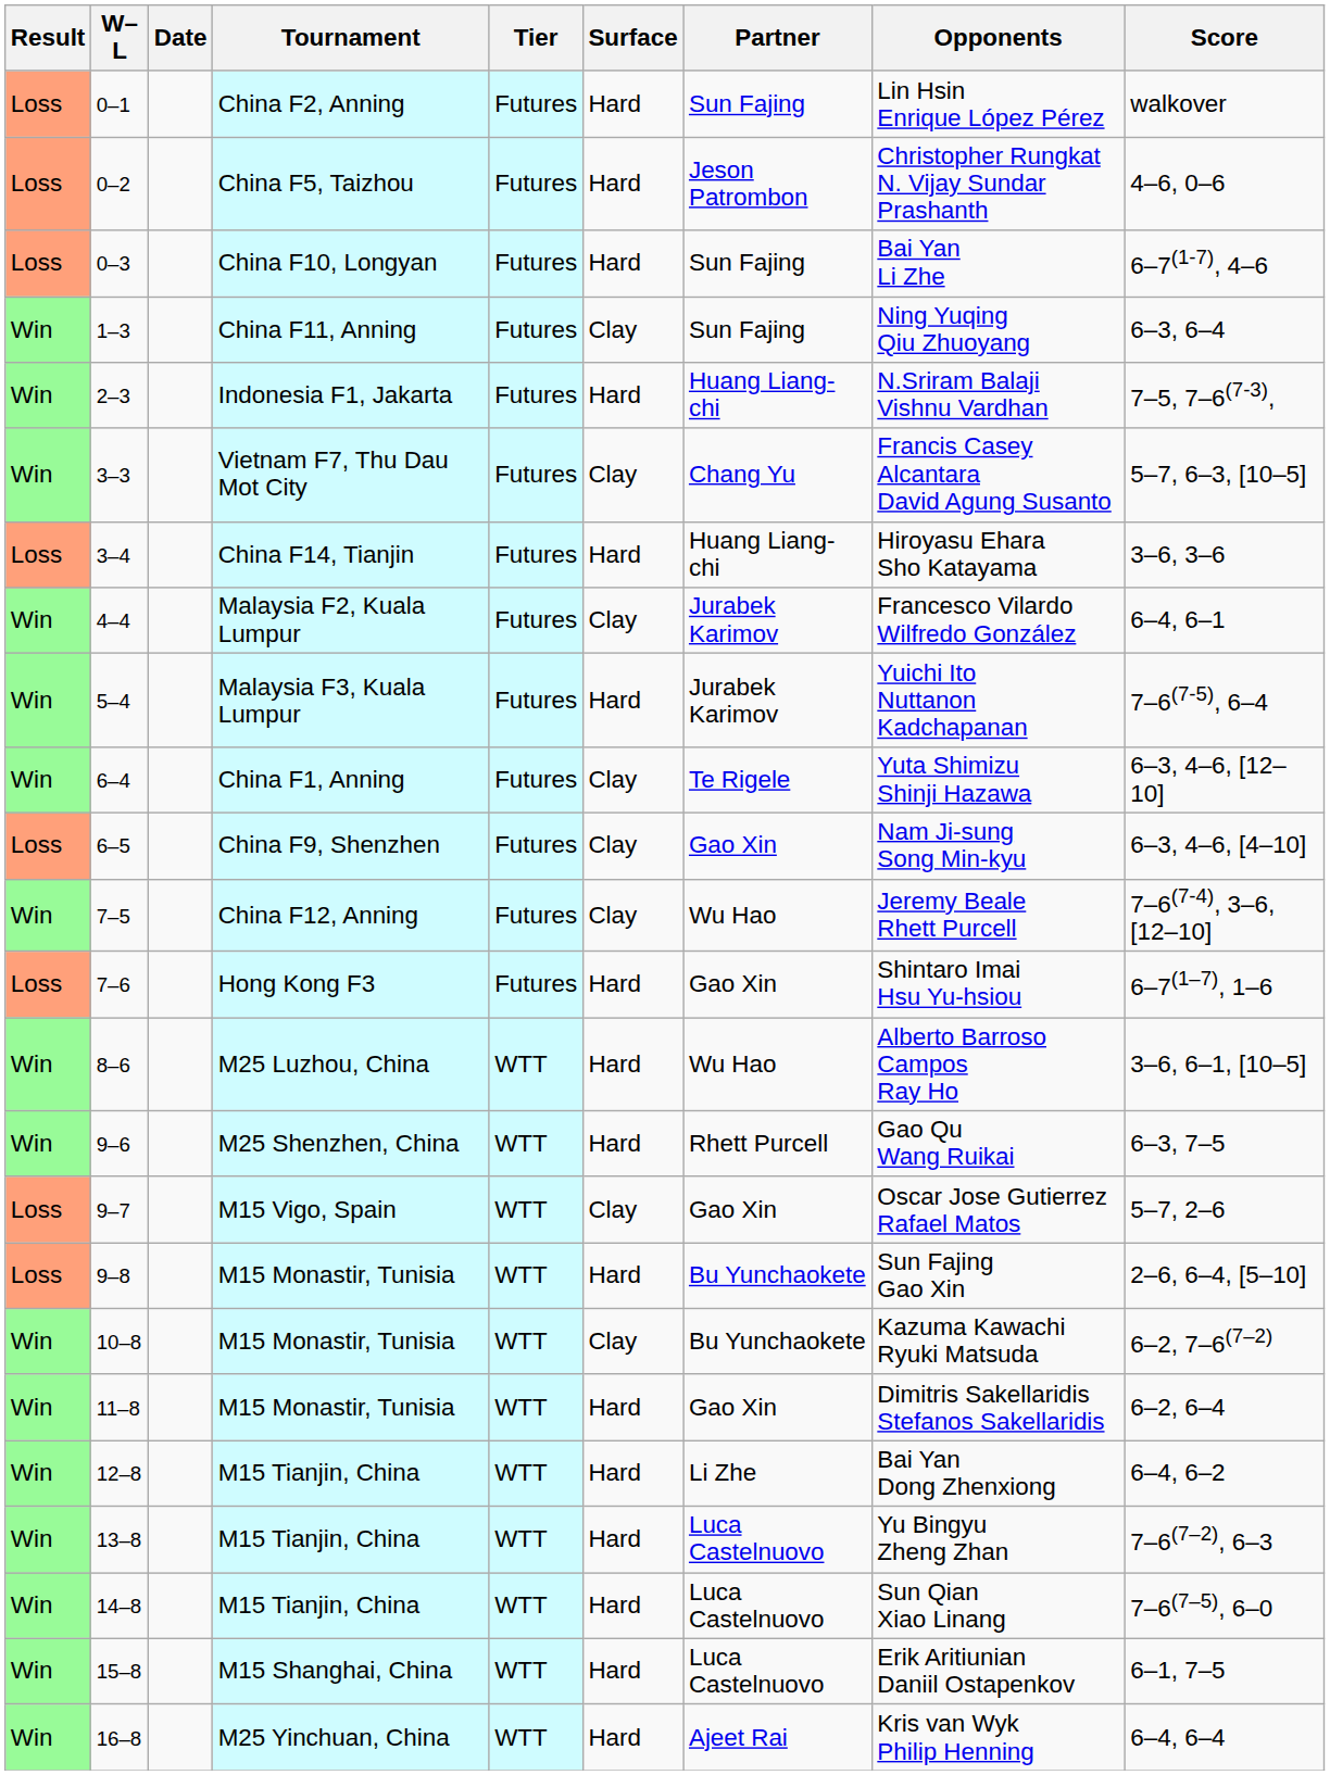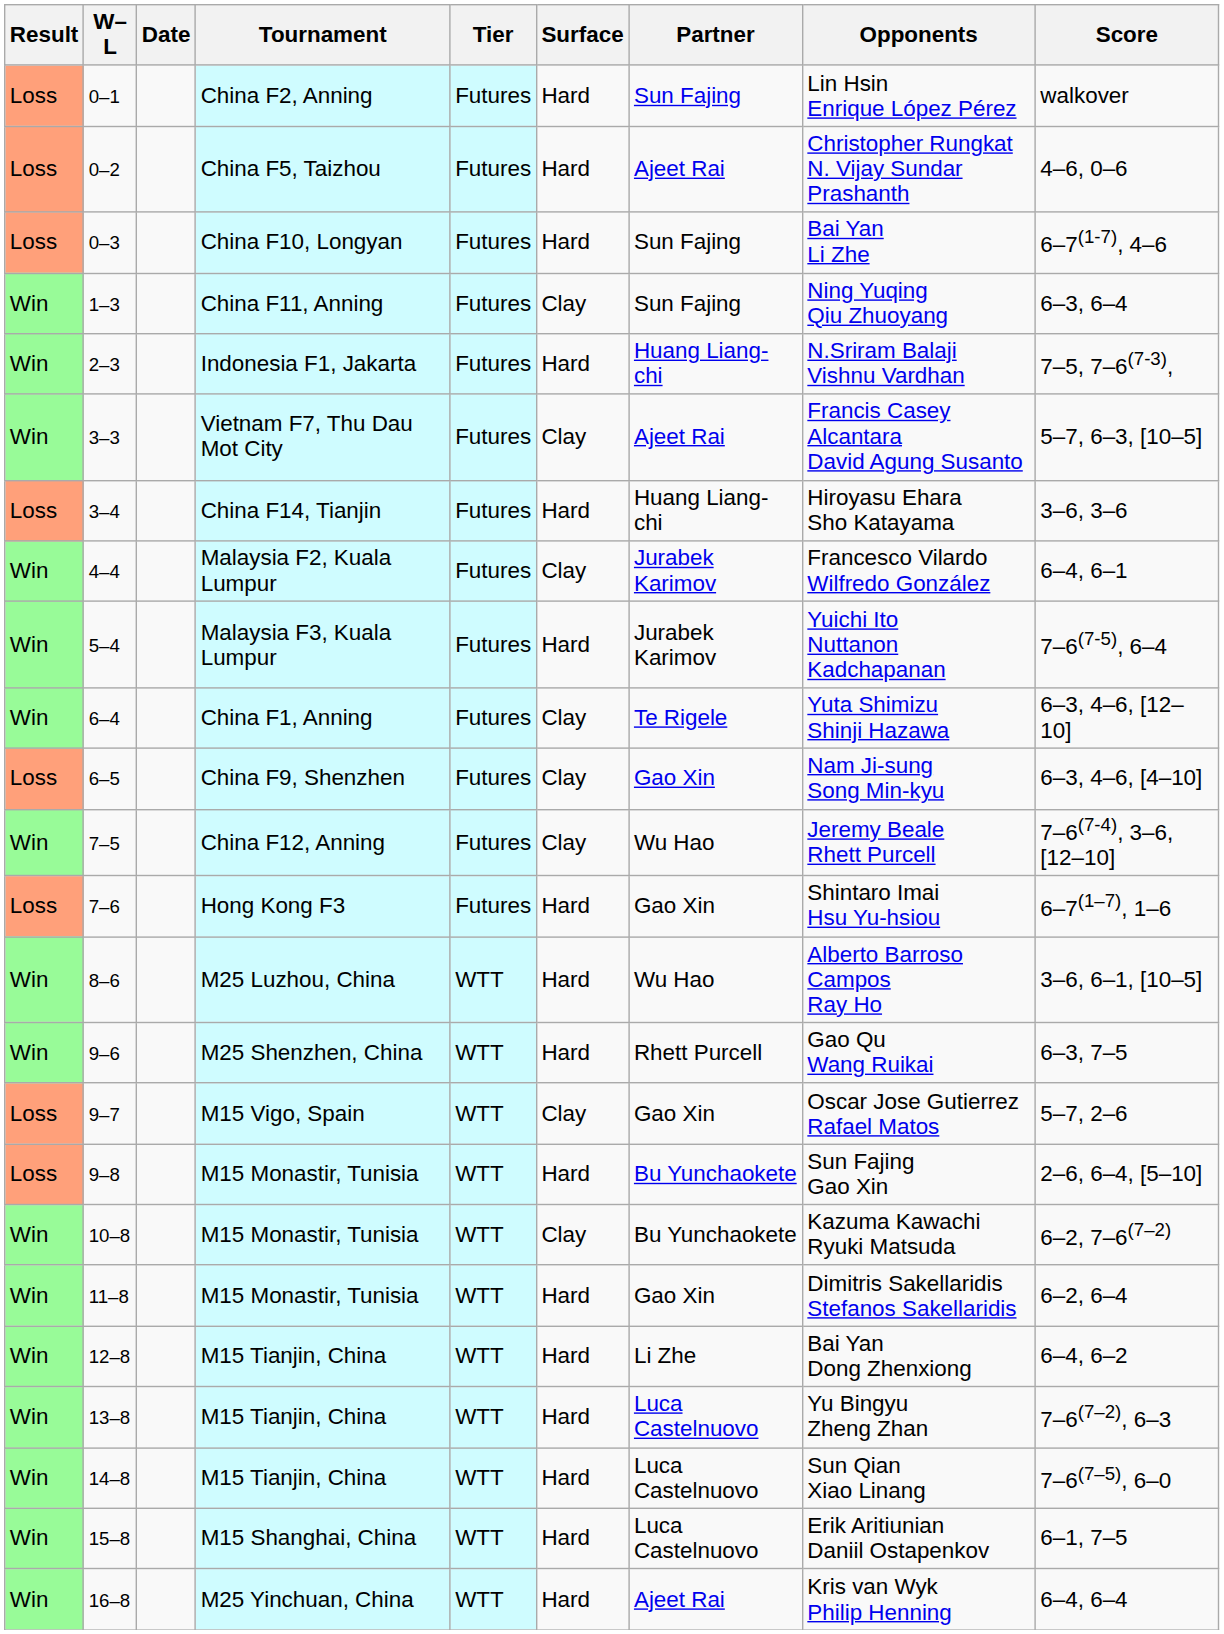0–2 | Partner: Jeson Patrombon -> Ajeet Rai
3–3 | Partner: Chang Yu -> Ajeet Rai
